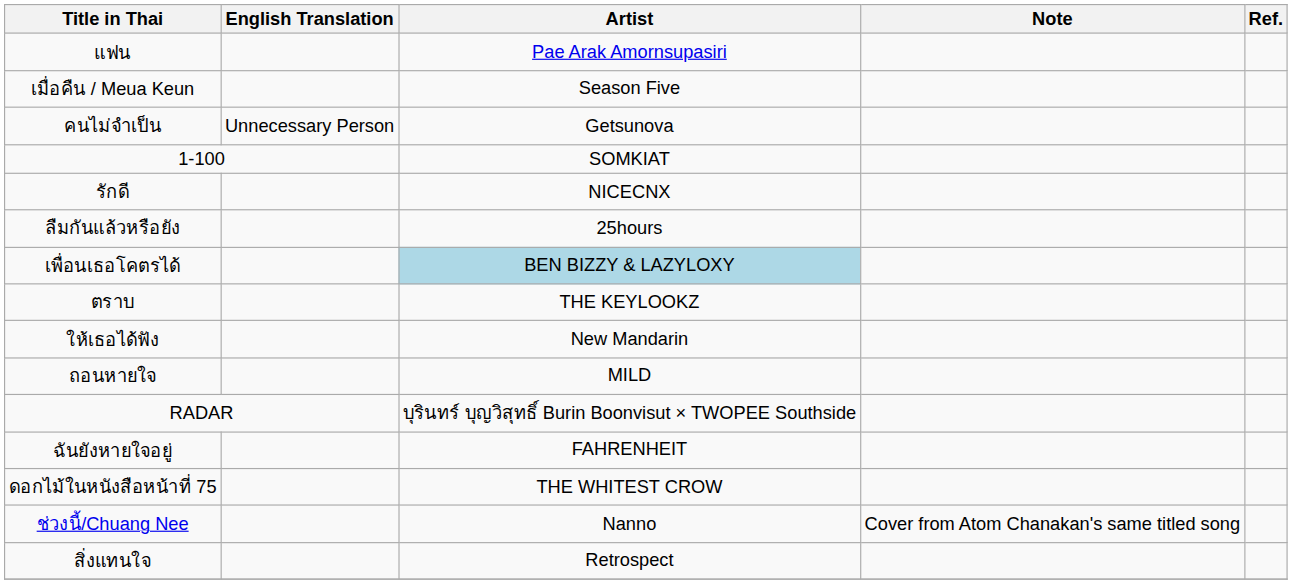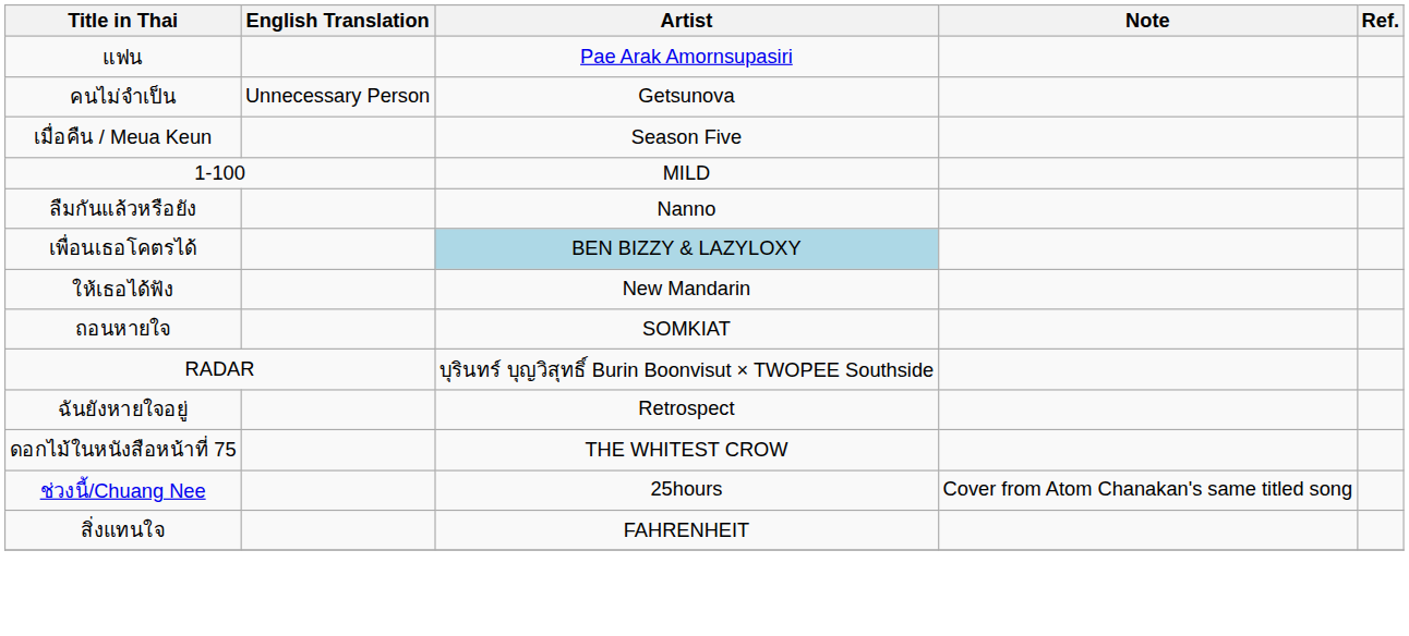rows swapped: เมื่อคืน / Meua Keun <-> คนไม่จำเป็น
1-100 | Artist: SOMKIAT -> MILD
- row: รักดี | NICECNX
ลืมกันแล้วหรือยัง | Artist: 25hours -> Nanno
- row: ตราบ | THE KEYLOOKZ
ถอนหายใจ | Artist: MILD -> SOMKIAT
ฉันยังหายใจอยู่ | Artist: FAHRENHEIT -> Retrospect
ช่วงนี้/Chuang Nee | Artist: Nanno -> 25hours
สิ่งแทนใจ | Artist: Retrospect -> FAHRENHEIT
